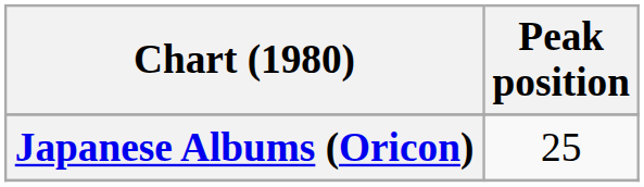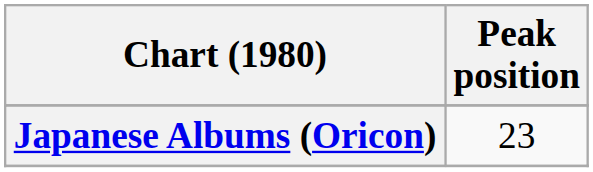Japanese Albums (Oricon) | Peak position: 25 -> 23
